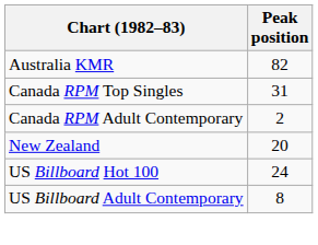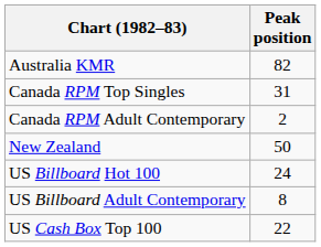New Zealand | Peak position: 20 -> 50
+ row: US Cash Box Top 100 | 22
